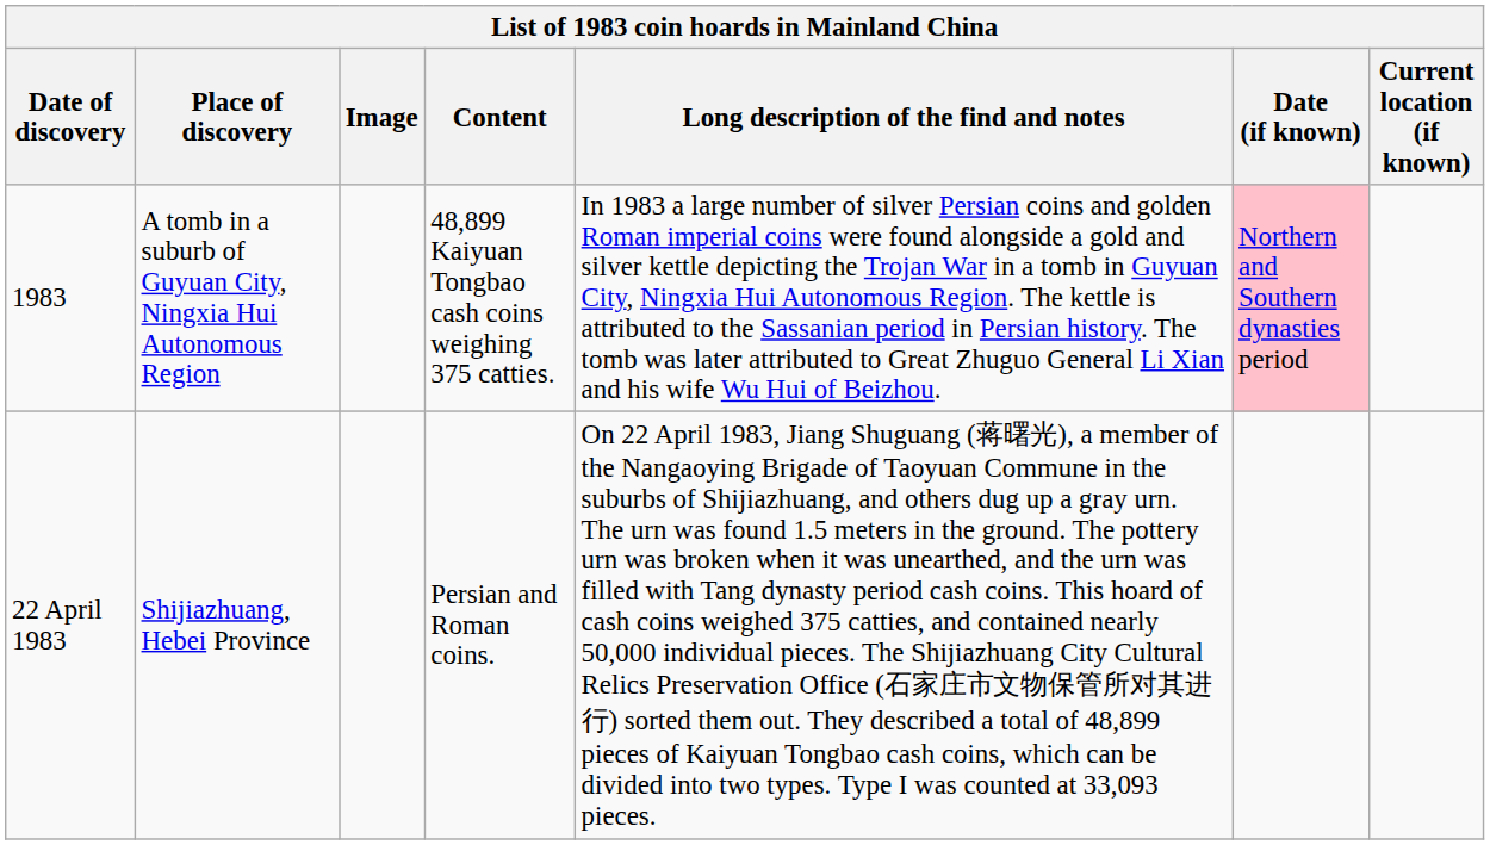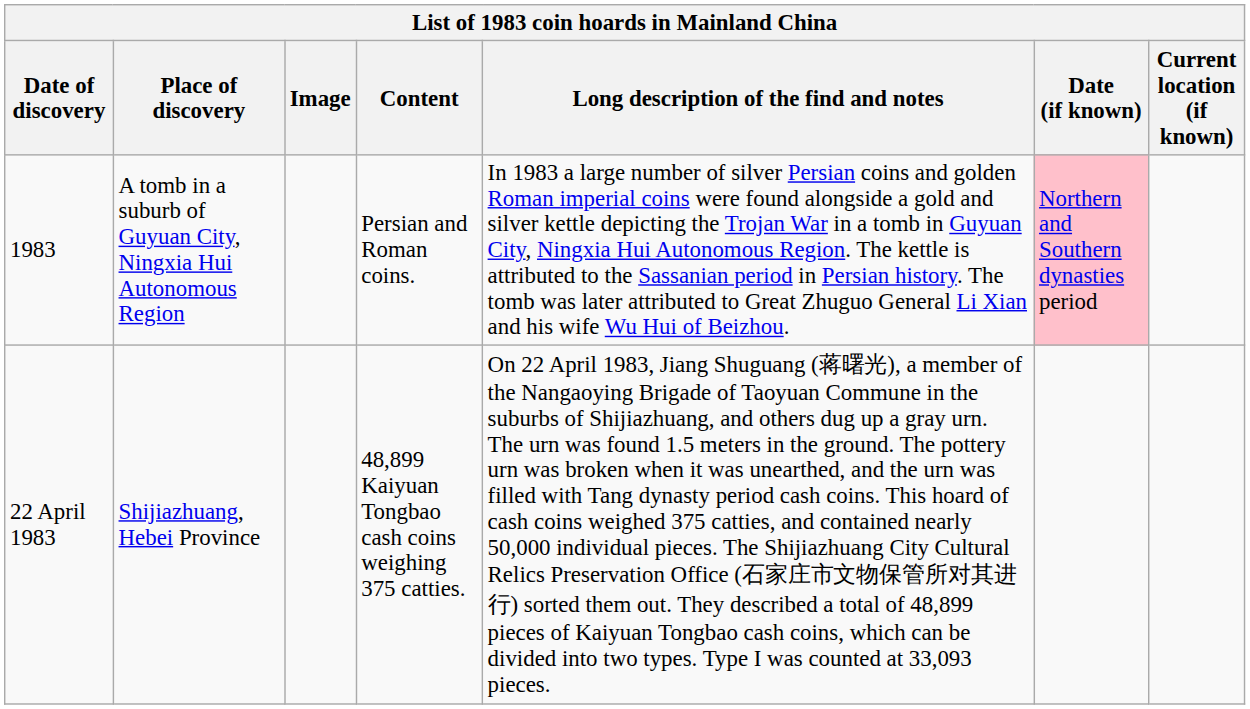1983 | Content: 48,899 Kaiyuan Tongbao cash coins weighing 375 catties. -> Persian and Roman coins.
22 April 1983 | Content: Persian and Roman coins. -> 48,899 Kaiyuan Tongbao cash coins weighing 375 catties.
